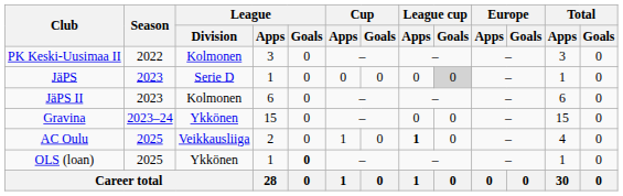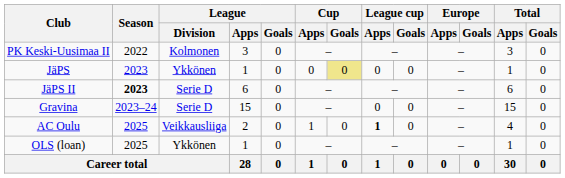JäPS | League / Division: Serie D -> Ykkönen
JäPS | Cup / Goals: no background -> khaki background
JäPS | League cup / Goals: lightgrey background -> no background
JäPS II | Season: normal -> bold
JäPS II | League / Division: Kolmonen -> Serie D
Gravina | League / Division: Ykkönen -> Serie D
OLS (loan) | League / Goals: bold -> normal
